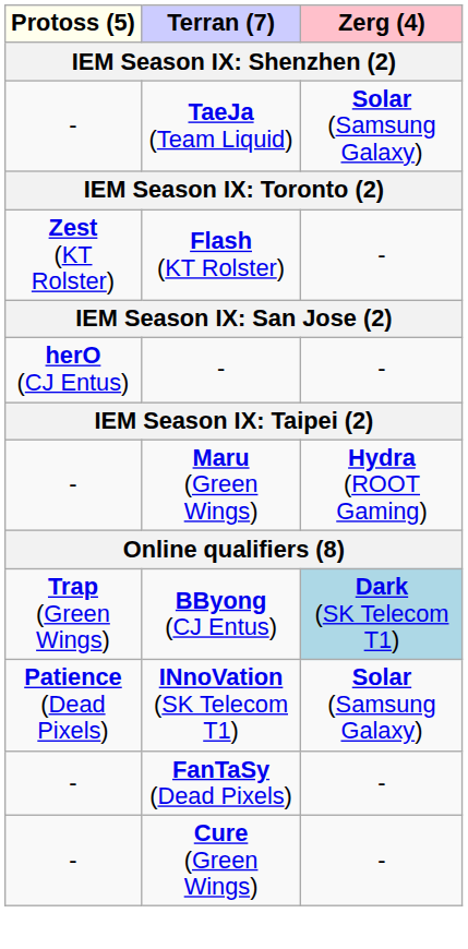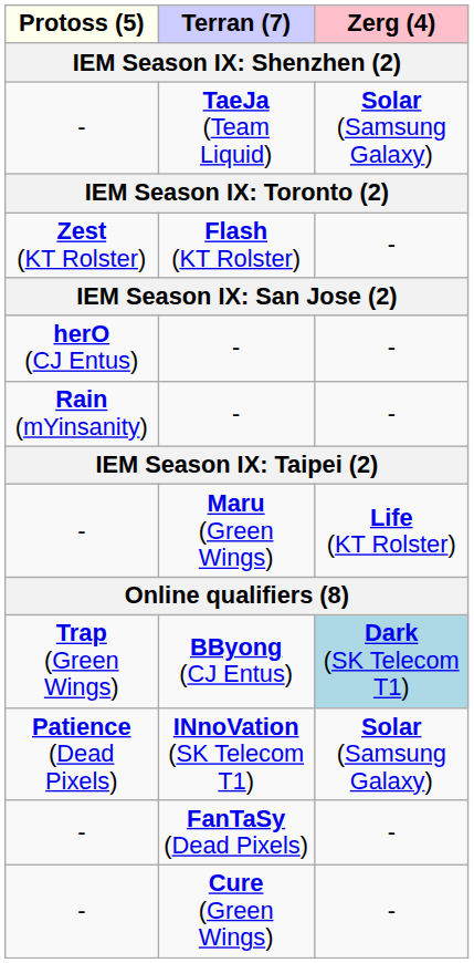+ row: Rain (mYinsanity) | - | -
Maru (Green Wings) | Zerg (4): Hydra (ROOT Gaming) -> Life (KT Rolster)
